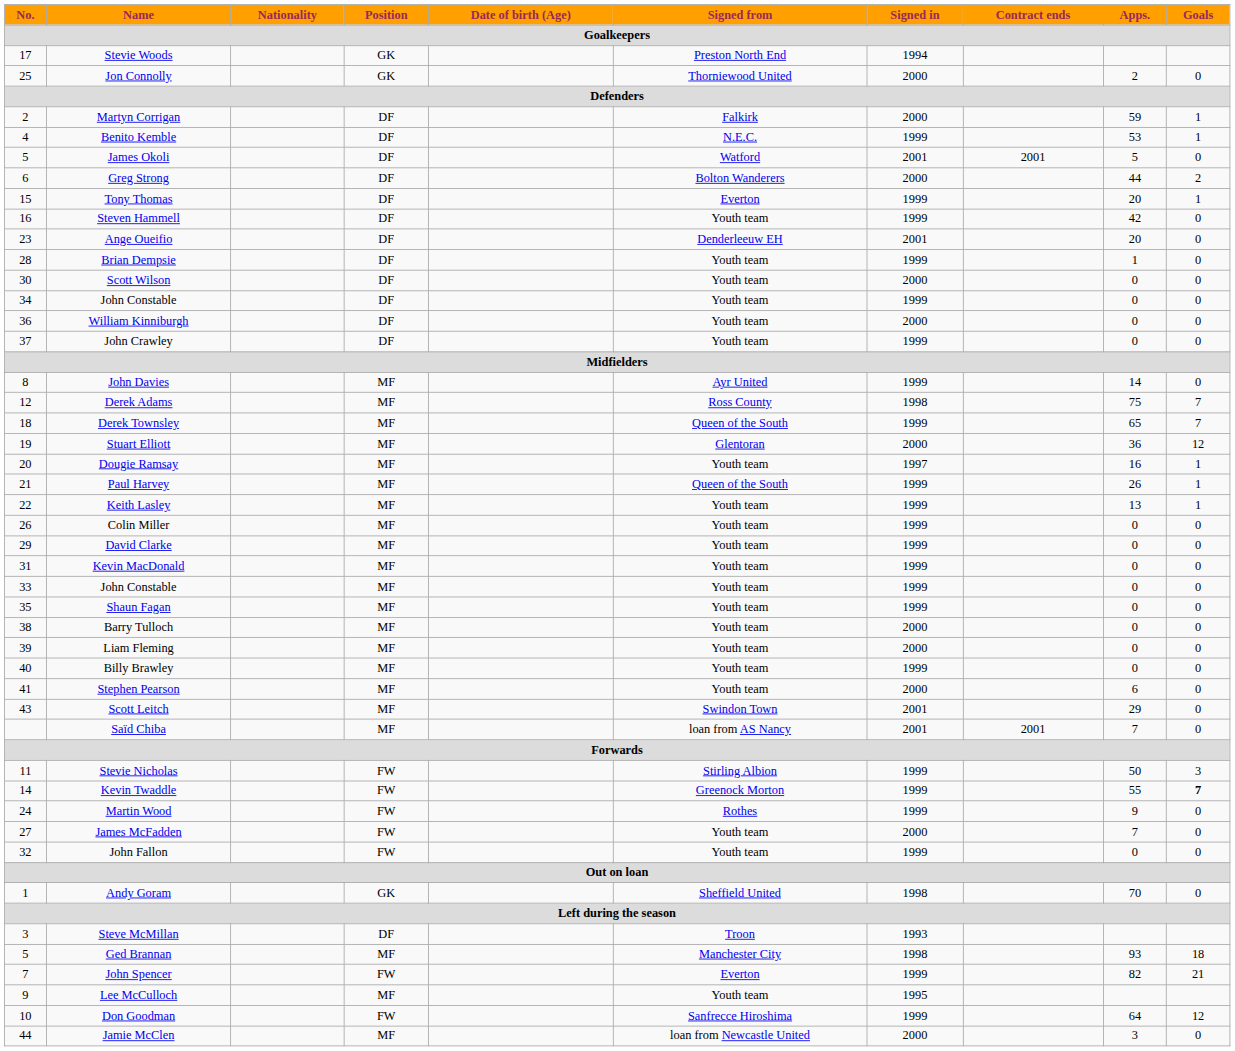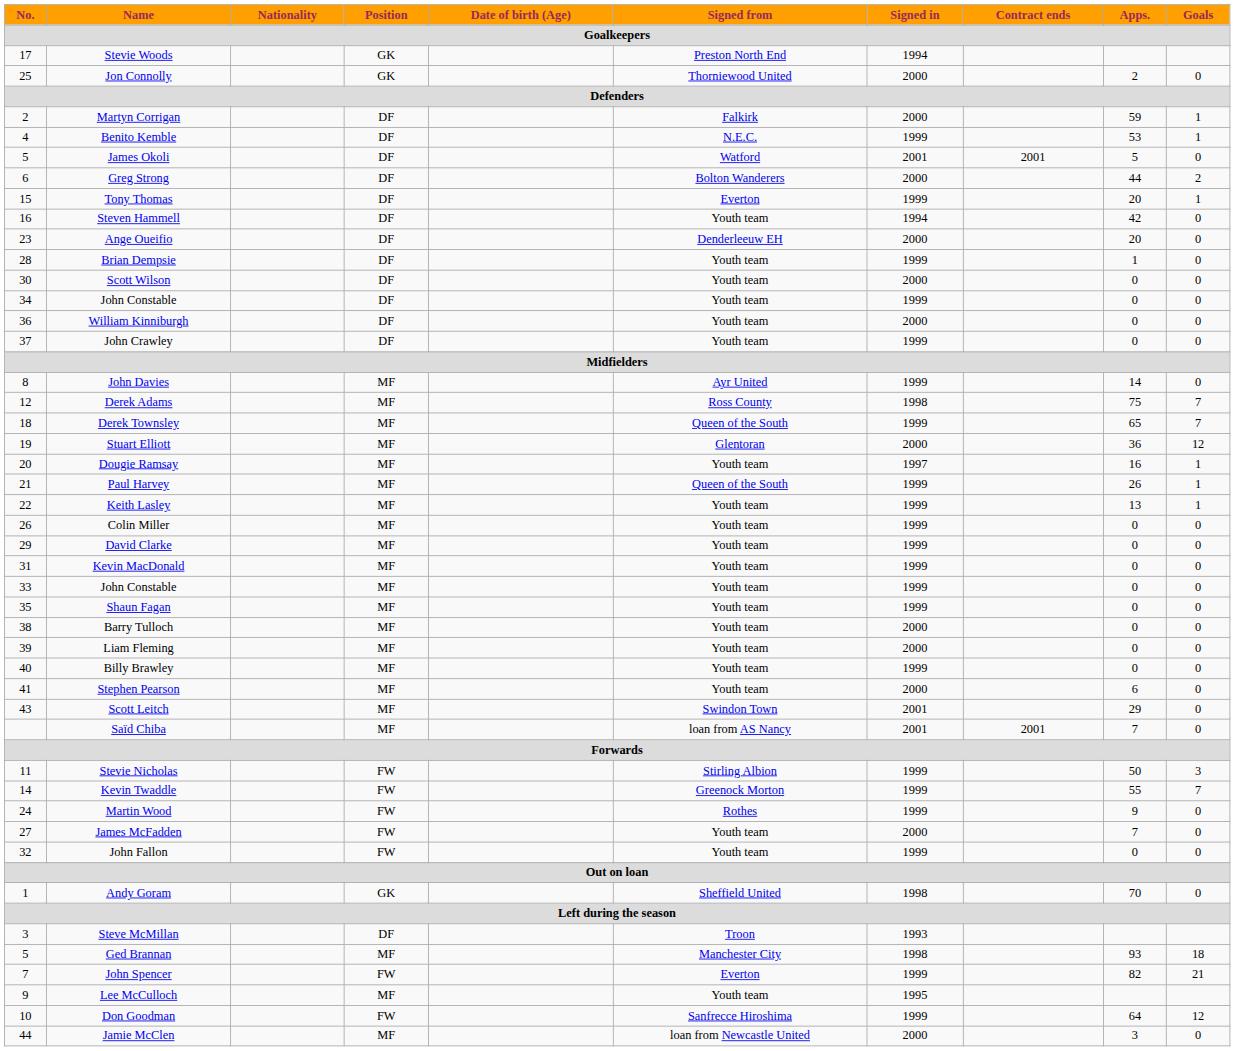Steven Hammell | Signed in: 1999 -> 1994
Ange Oueifio | Signed in: 2001 -> 2000
Kevin Twaddle | Goals: bold -> normal
